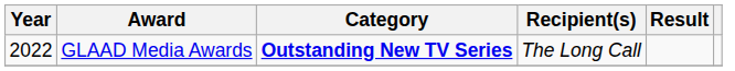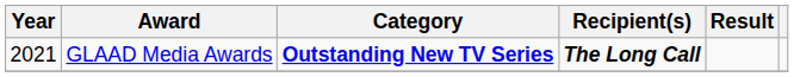GLAAD Media Awards | Year: 2022 -> 2021
GLAAD Media Awards | Recipient(s): normal -> bold
